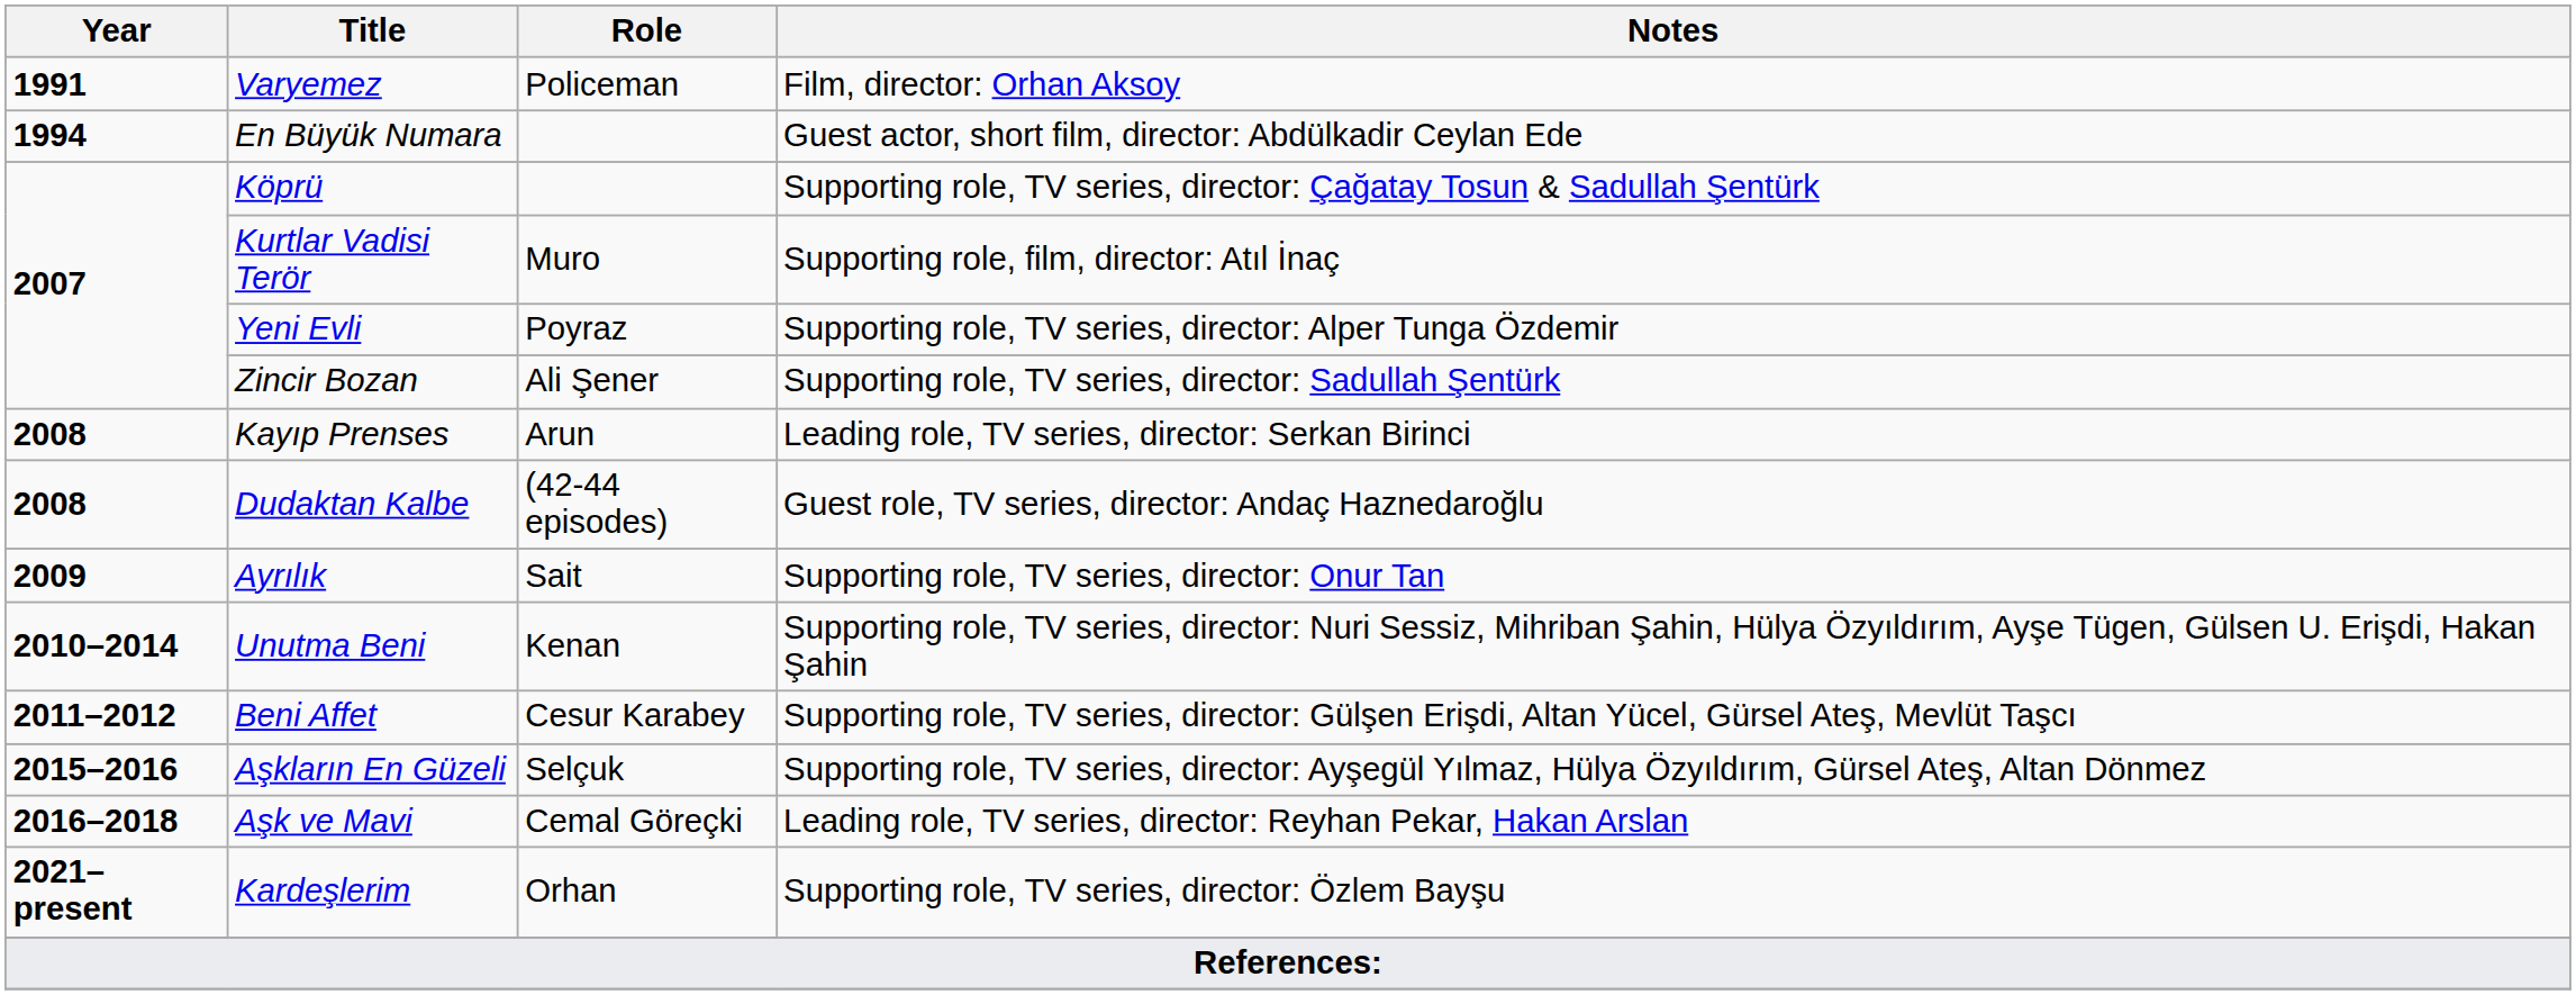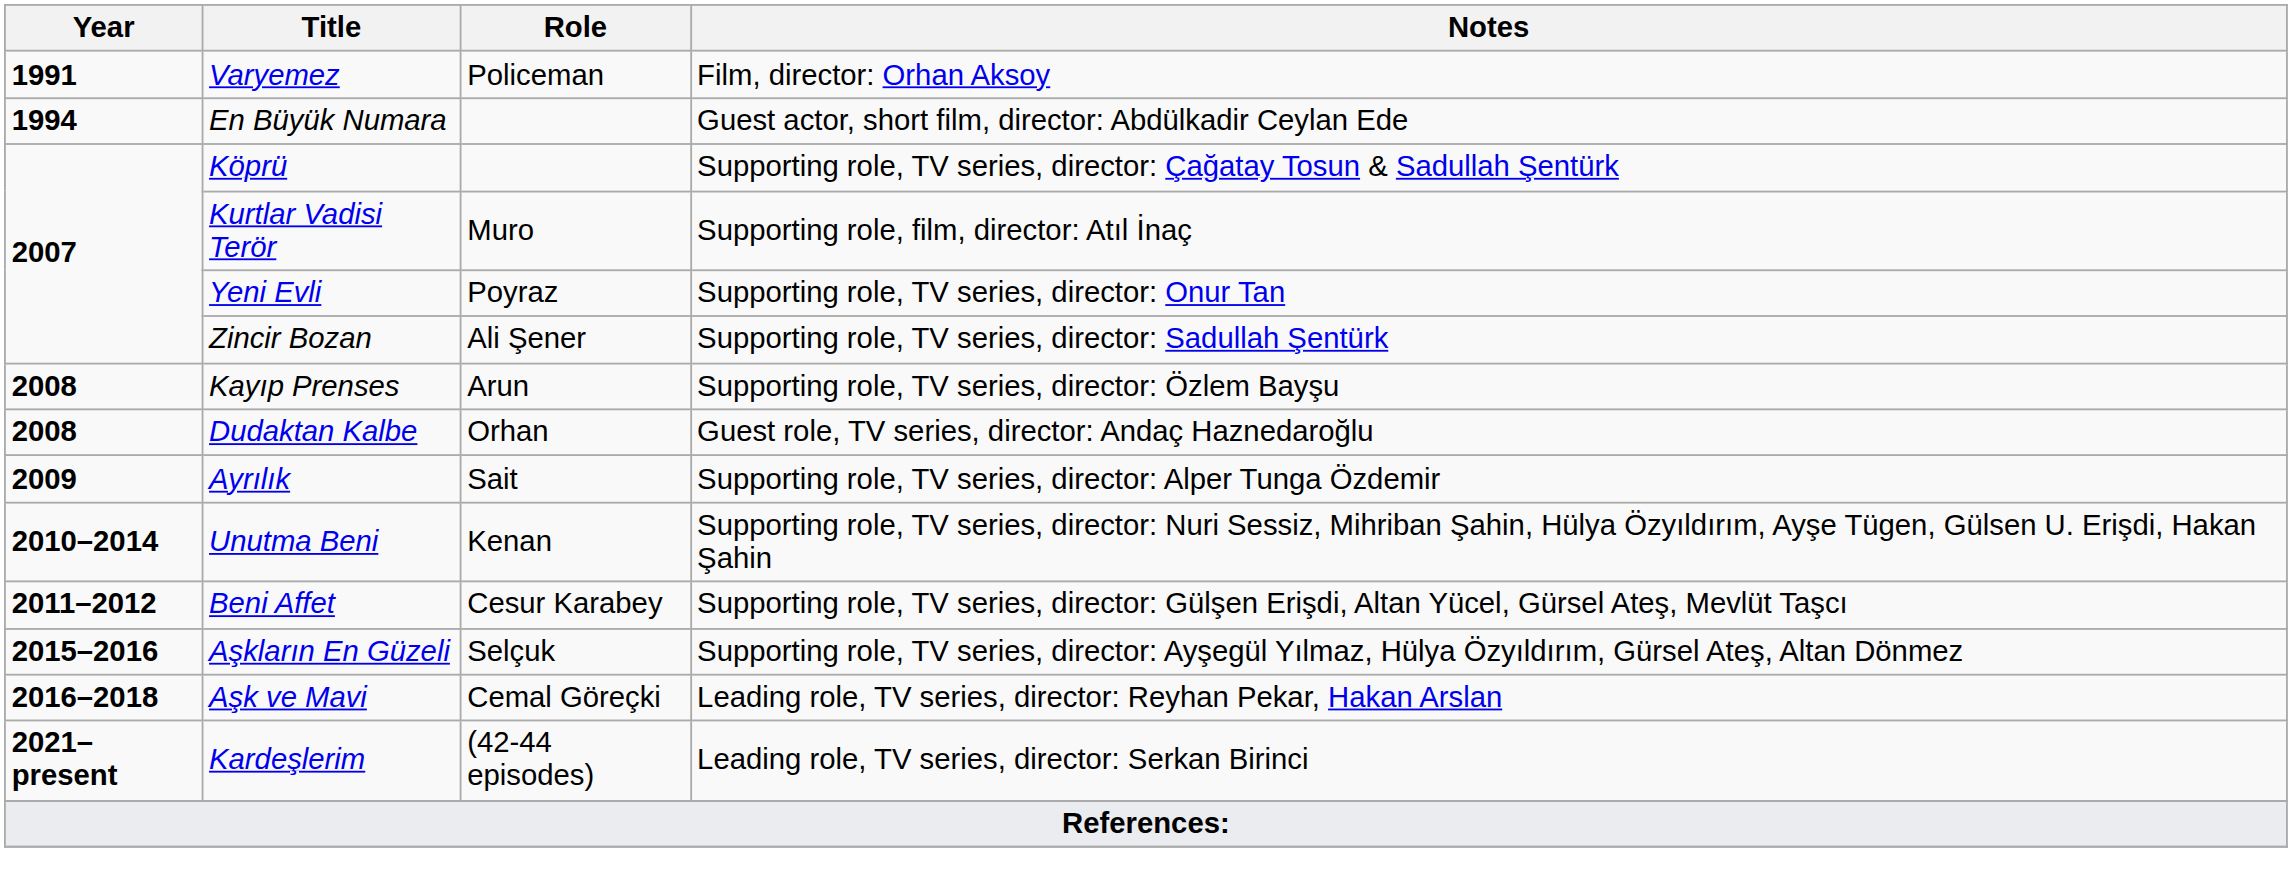Yeni Evli | Notes: Supporting role, TV series, director: Alper Tunga Özdemir -> Supporting role, TV series, director: Onur Tan
Kayıp Prenses | Notes: Leading role, TV series, director: Serkan Birinci -> Supporting role, TV series, director: Özlem Bayşu
Dudaktan Kalbe | Role: (42-44 episodes) -> Orhan
Ayrılık | Notes: Supporting role, TV series, director: Onur Tan -> Supporting role, TV series, director: Alper Tunga Özdemir
Kardeşlerim | Role: Orhan -> (42-44 episodes)
Kardeşlerim | Notes: Supporting role, TV series, director: Özlem Bayşu -> Leading role, TV series, director: Serkan Birinci
